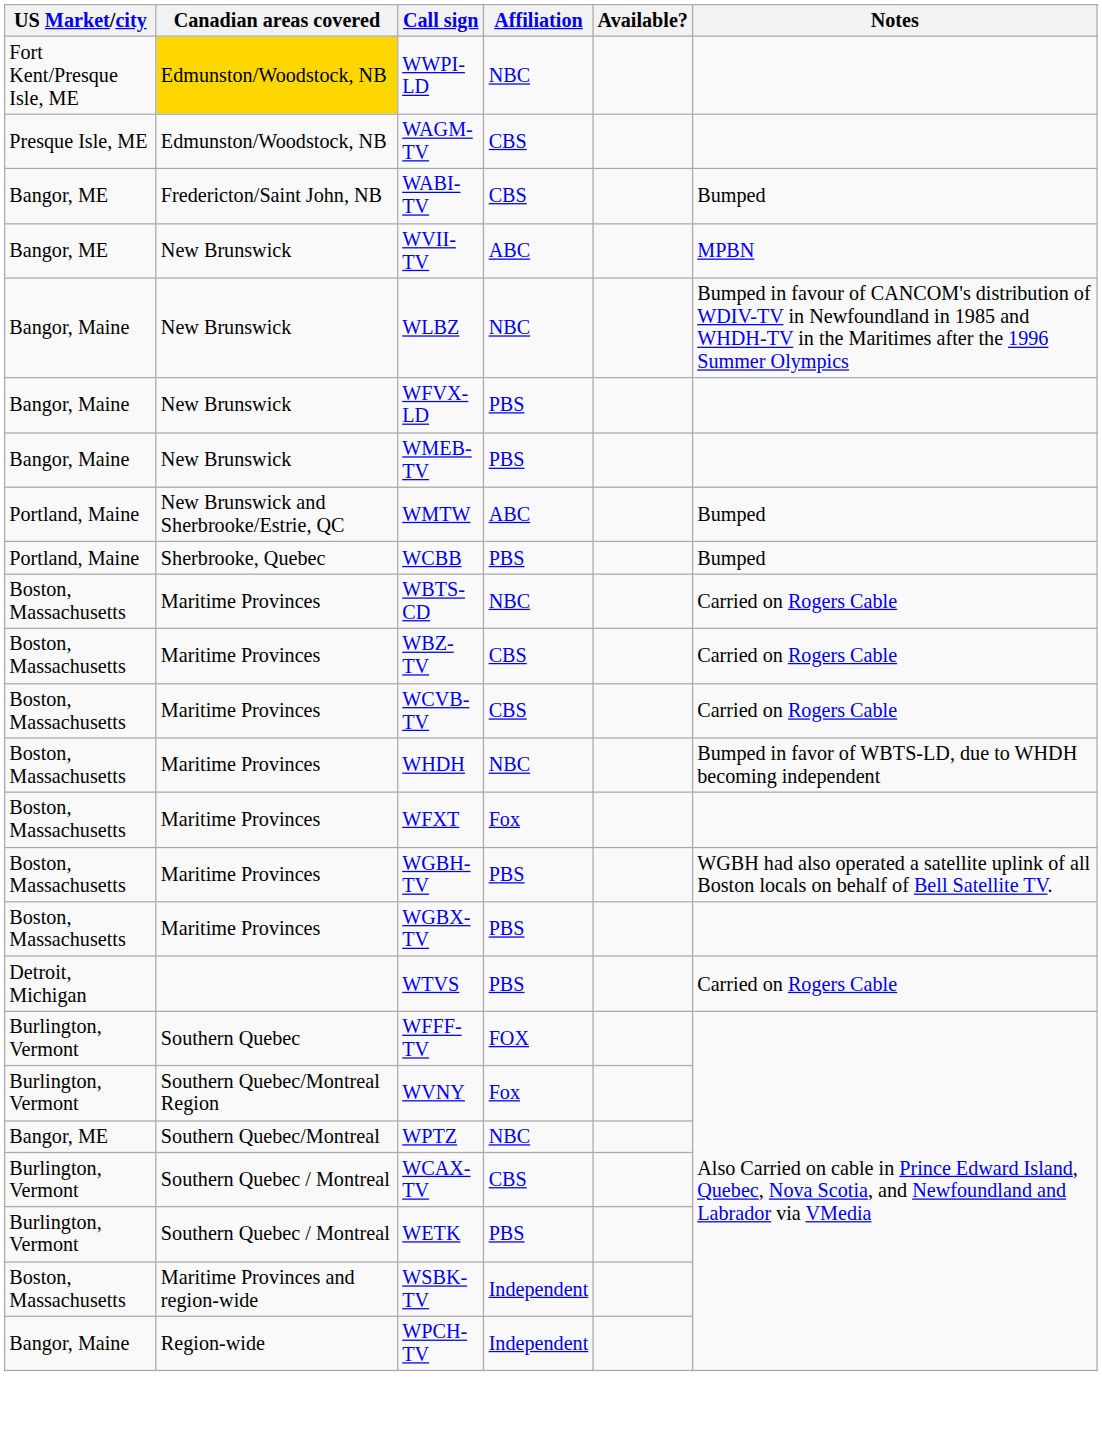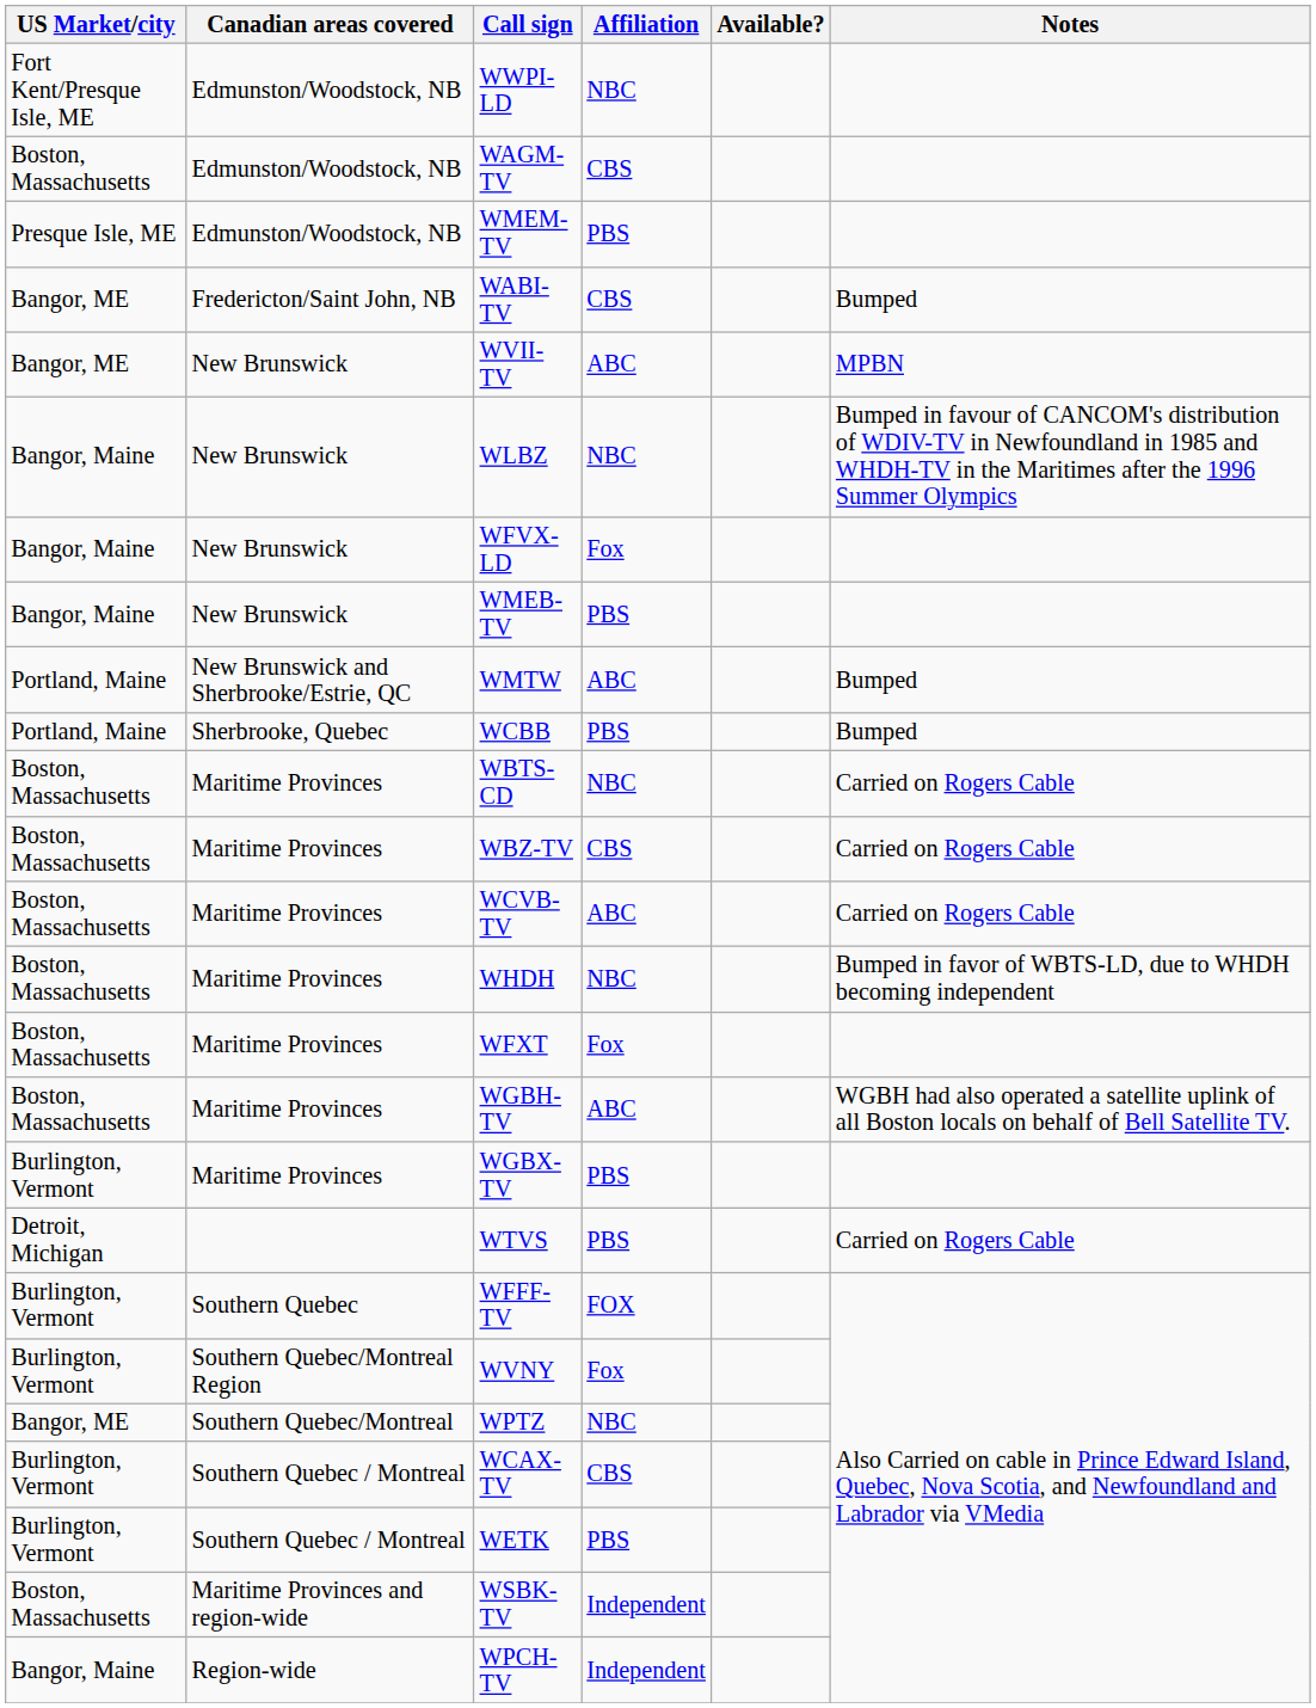WWPI-LD | Canadian areas covered: gold background -> no background
WAGM-TV | US Market/city: Presque Isle, ME -> Boston, Massachusetts
+ row: Presque Isle, ME | Edmunston/Woodstock, NB | WMEM-TV | PBS
WFVX-LD | Affiliation: PBS -> Fox
WCVB-TV | Affiliation: CBS -> ABC
WGBH-TV | Affiliation: PBS -> ABC
WGBX-TV | US Market/city: Boston, Massachusetts -> Burlington, Vermont
